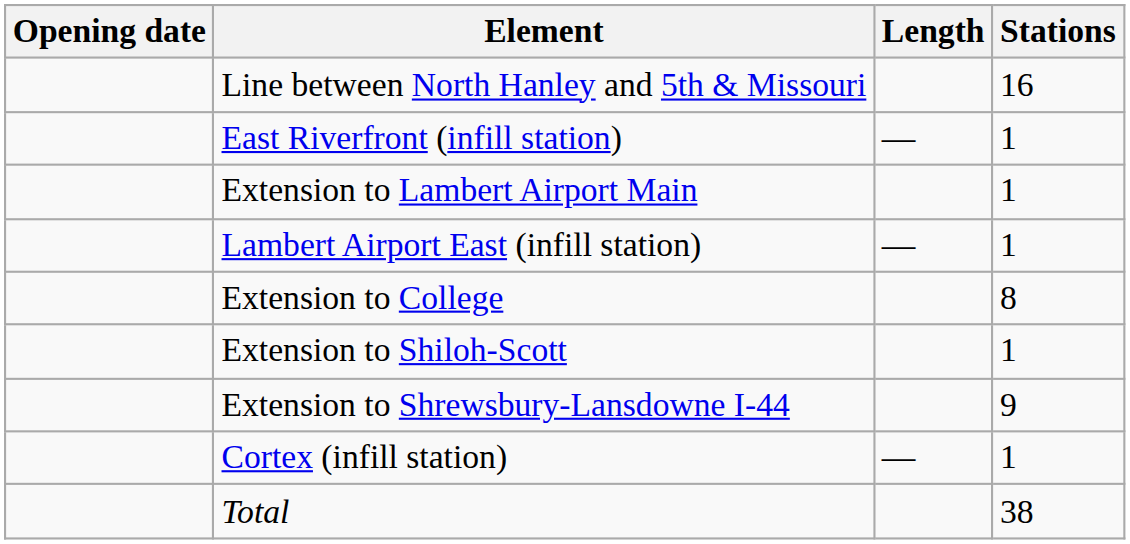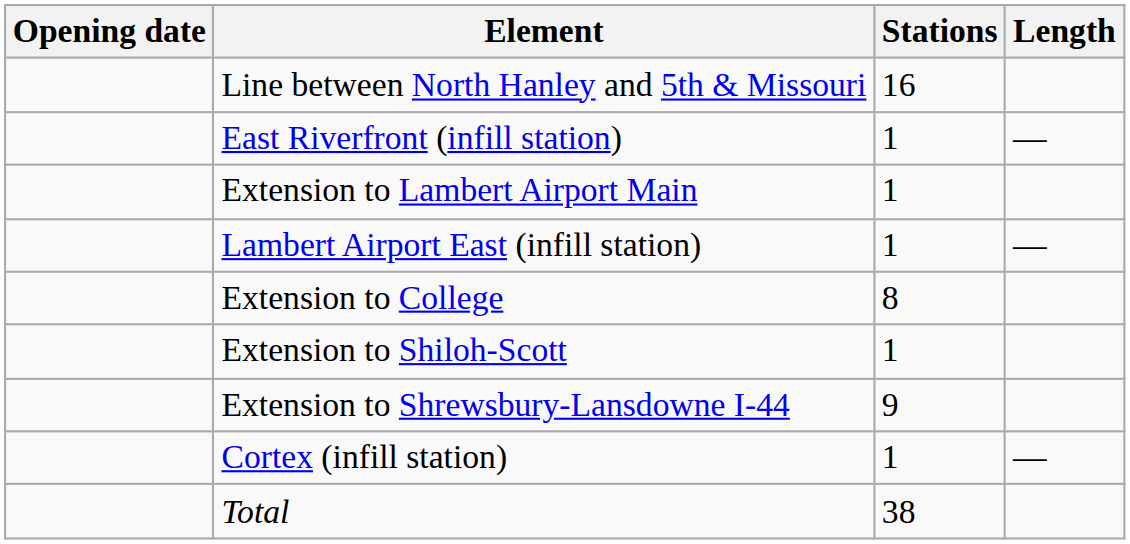columns swapped: Stations <-> Length
